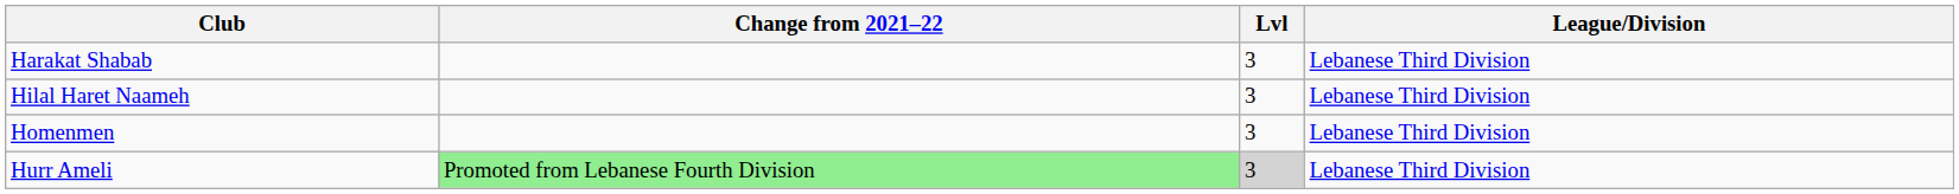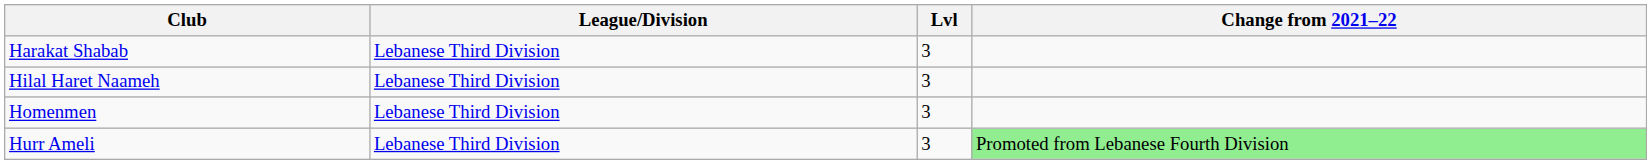columns swapped: League/Division <-> Change from 2021–22
Hurr Ameli | Lvl: lightgrey background -> no background
